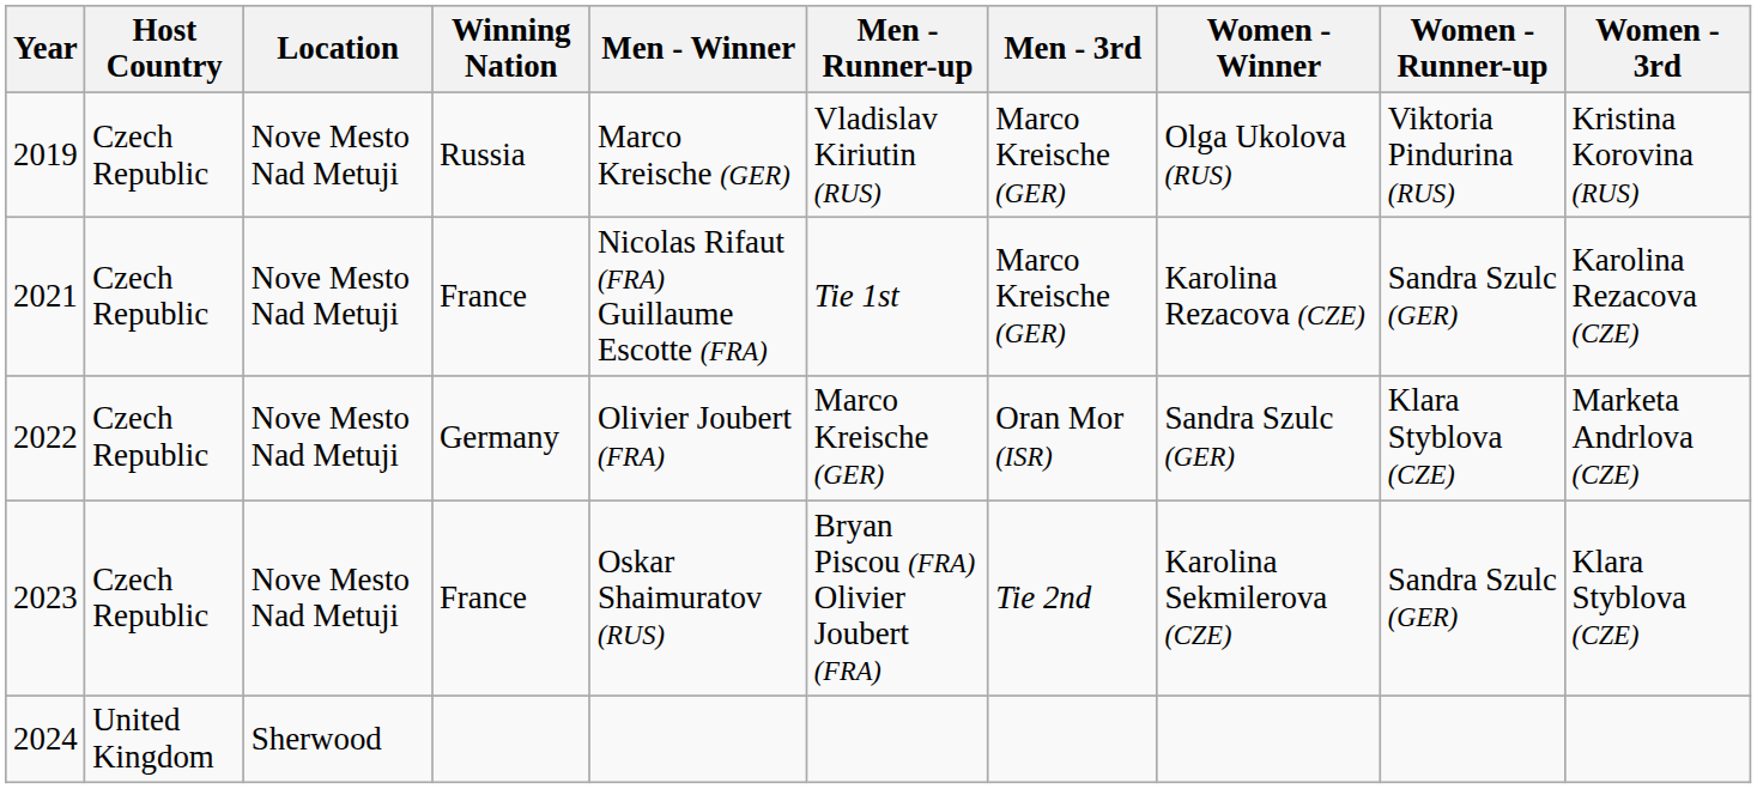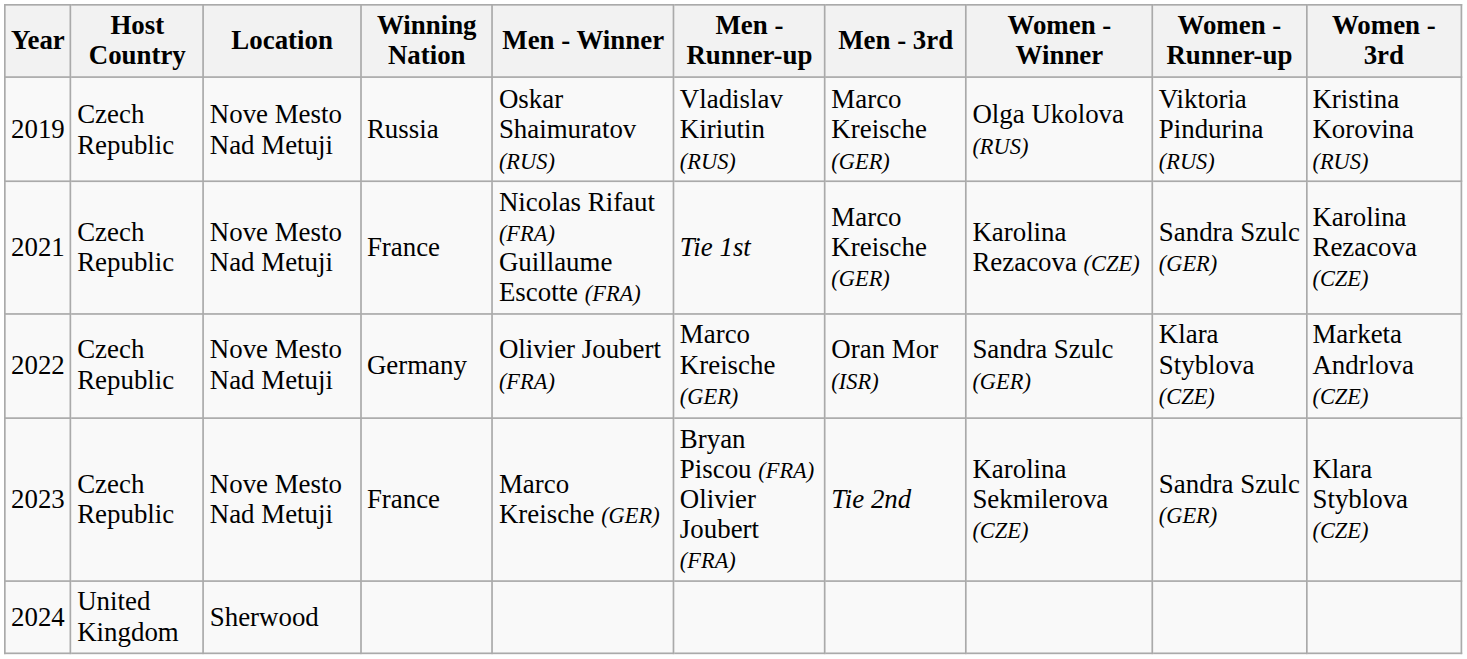2019 | Men - Winner: Marco Kreische (GER) -> Oskar Shaimuratov (RUS)
2023 | Men - Winner: Oskar Shaimuratov (RUS) -> Marco Kreische (GER)
